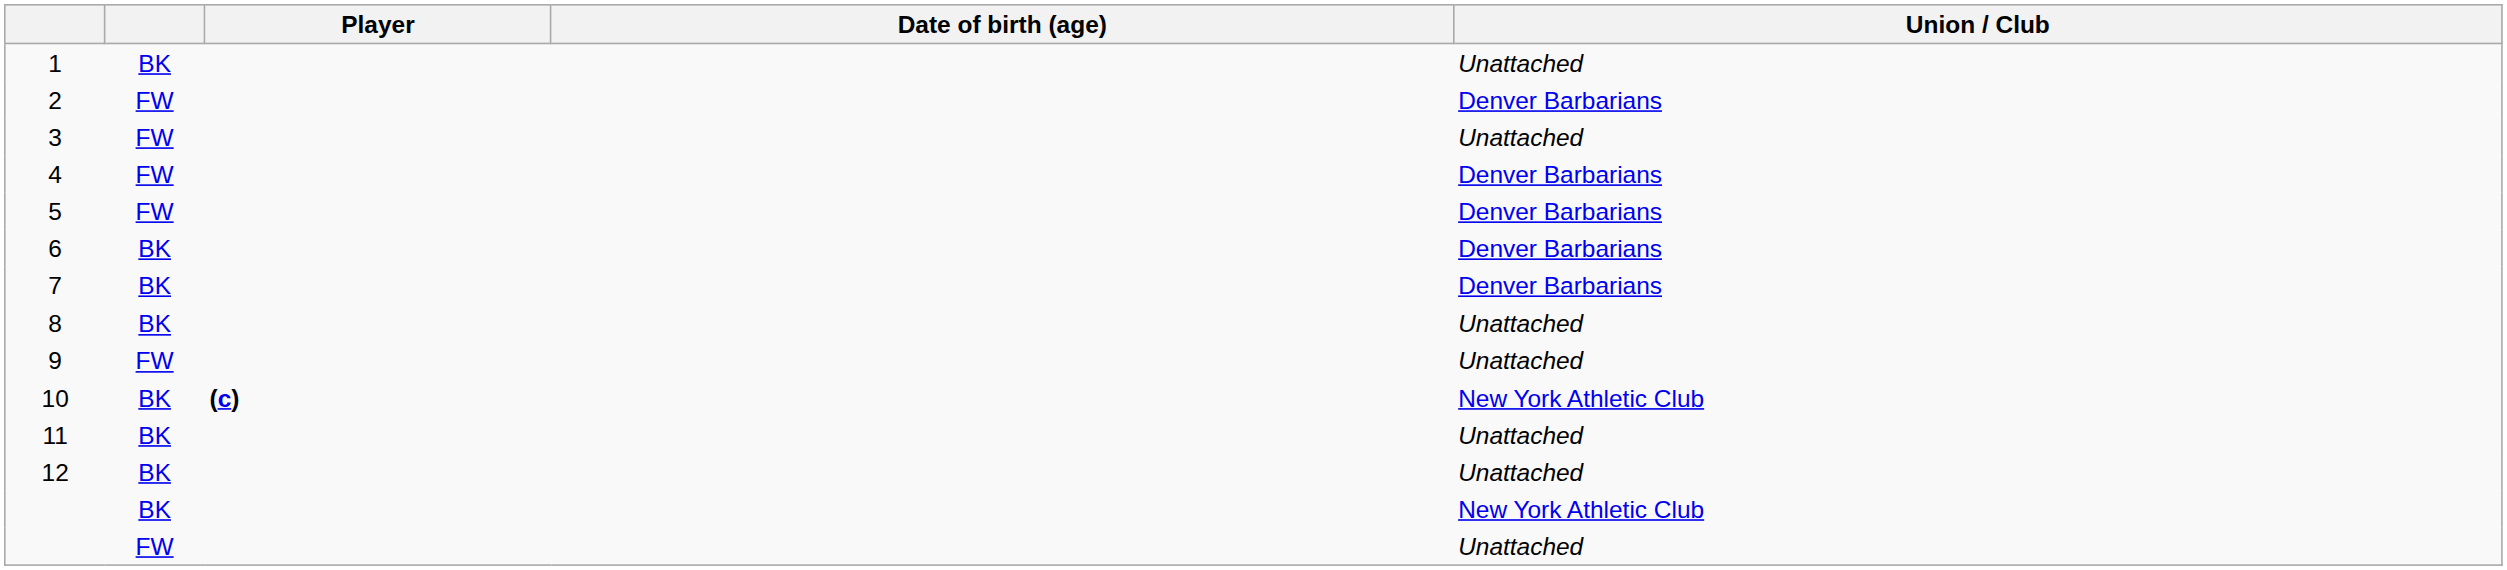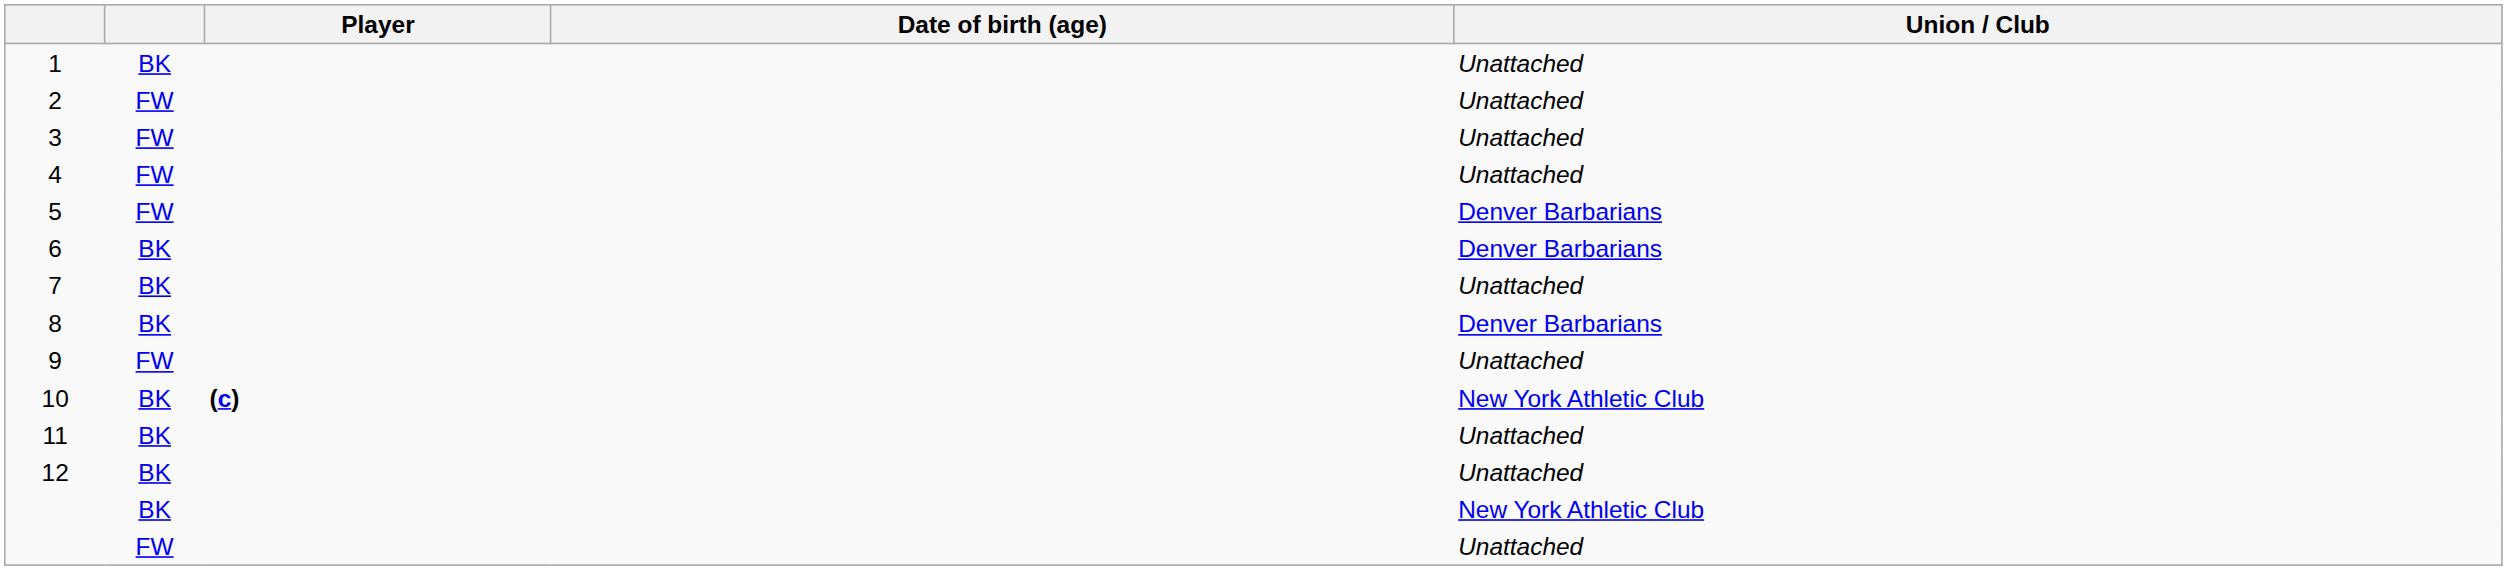2 | Union / Club: Denver Barbarians -> Unattached
4 | Union / Club: Denver Barbarians -> Unattached
7 | Union / Club: Denver Barbarians -> Unattached
8 | Union / Club: Unattached -> Denver Barbarians
